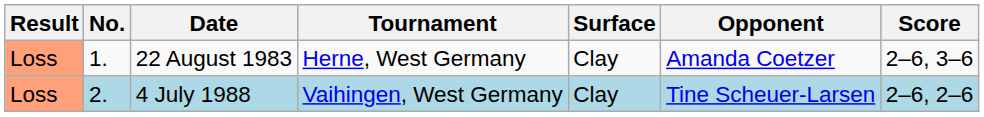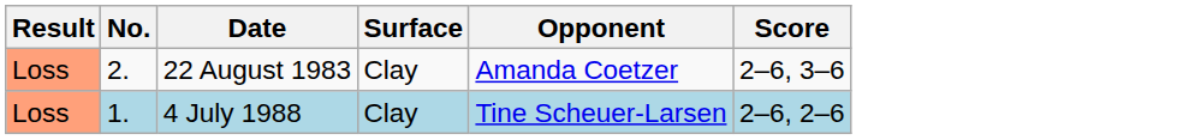- column: Tournament | Herne, West Germany | Vaihingen, West Germany
22 August 1983 | No.: 1. -> 2.
4 July 1988 | No.: 2. -> 1.
